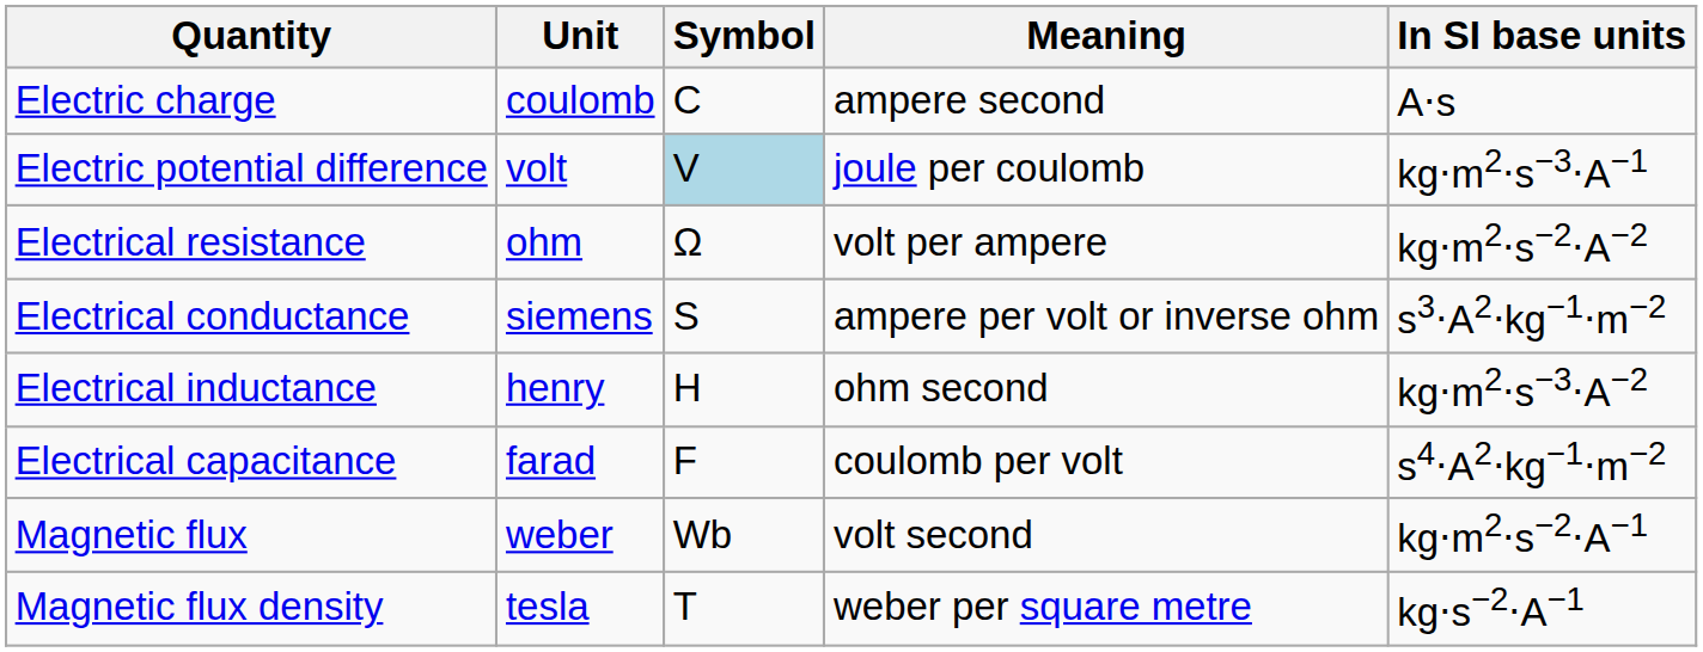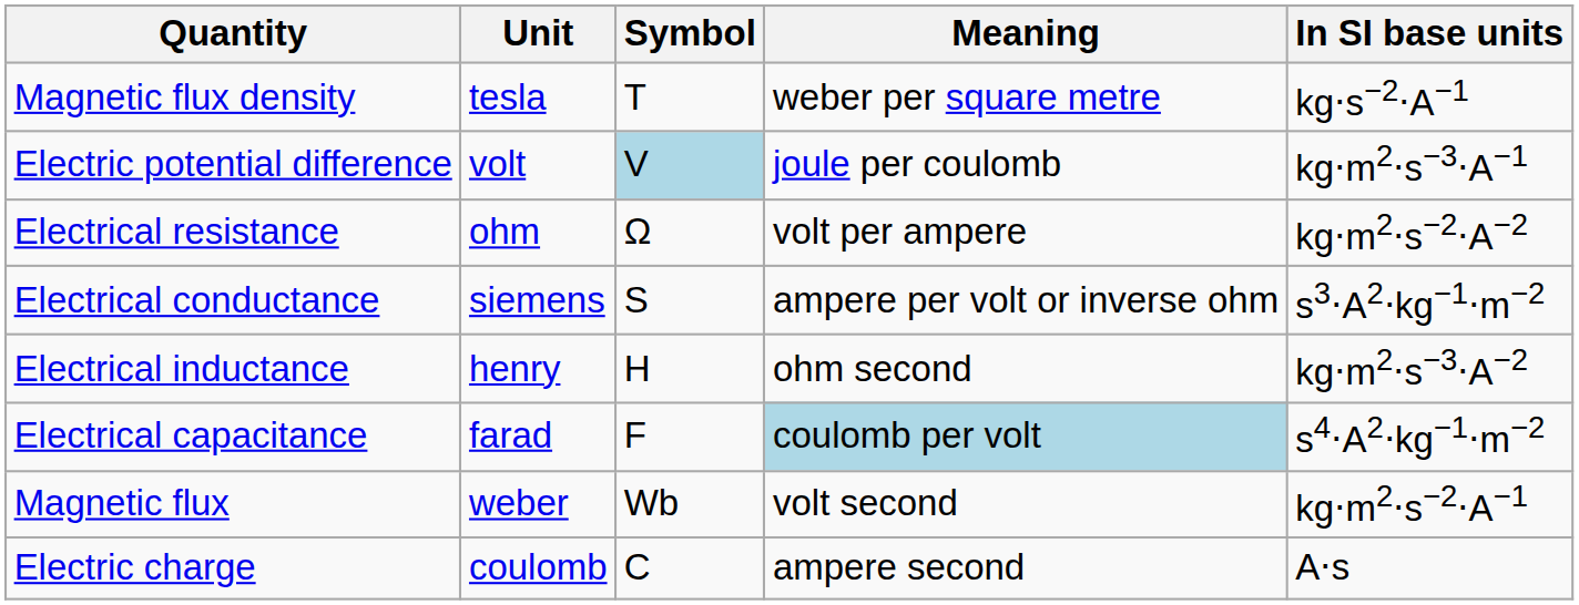rows swapped: Electric charge <-> Magnetic flux density
Electrical capacitance | Meaning: no background -> lightblue background
